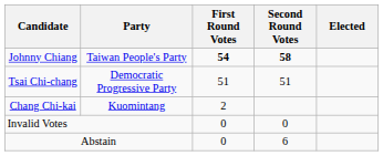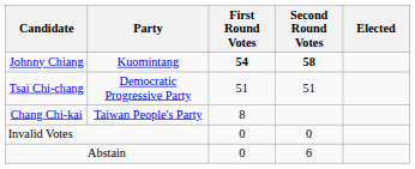Johnny Chiang | Party: Taiwan People's Party -> Kuomintang
Chang Chi-kai | Party: Kuomintang -> Taiwan People's Party
Chang Chi-kai | First Round Votes: 2 -> 8
